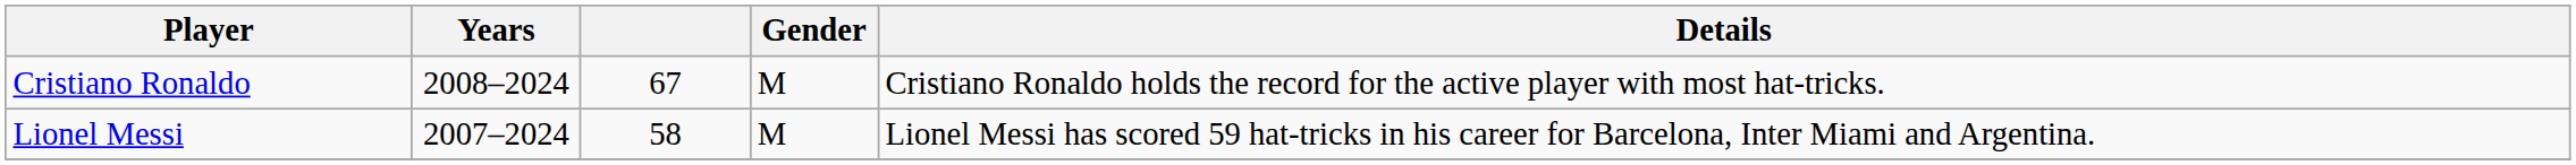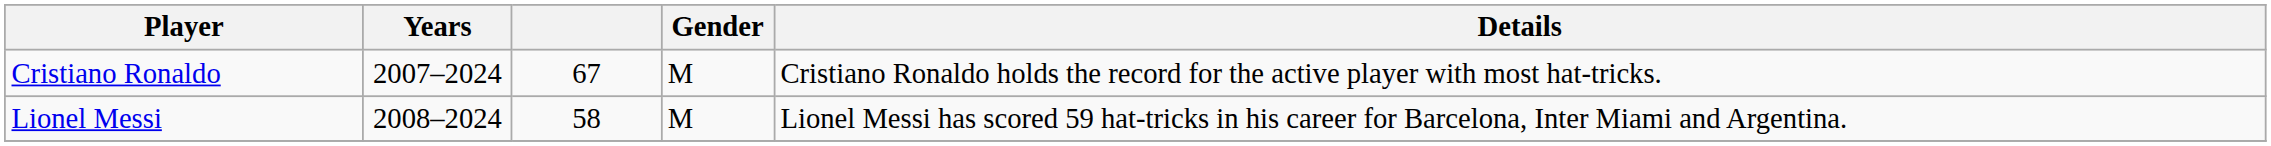Cristiano Ronaldo | Years: 2008–2024 -> 2007–2024
Lionel Messi | Years: 2007–2024 -> 2008–2024
